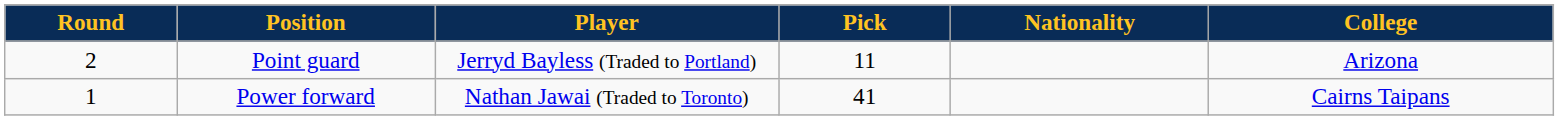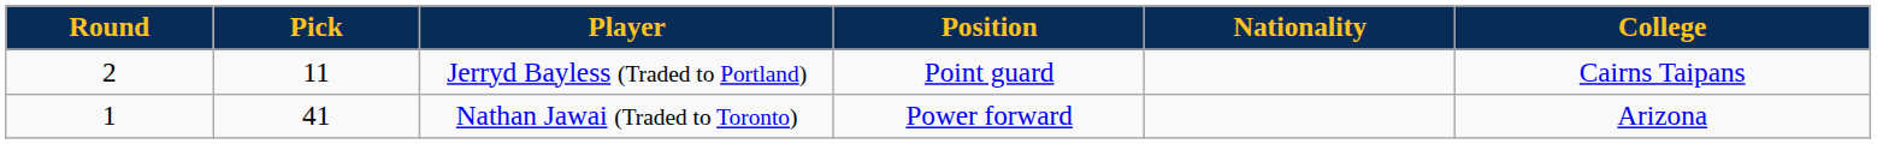columns swapped: Pick <-> Position
Jerryd Bayless (Traded to Portland) | College: Arizona -> Cairns Taipans
Nathan Jawai (Traded to Toronto) | College: Cairns Taipans -> Arizona
